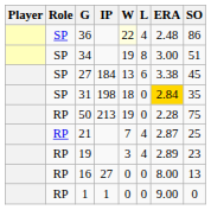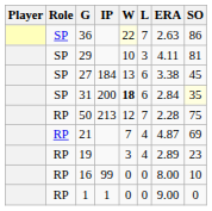36 | L: 4 -> 7
36 | ERA: 2.48 -> 2.63
- row: SP | 34 | 19 | 8 | 3.00 | 51
+ row: SP | 29 | 10 | 3 | 4.11 | 81
31 | IP: 198 -> 200
31 | W: normal -> bold
31 | L: 0 -> 6
31 | ERA: gold background -> no background
31 | SO: no background -> lightyellow background
50 | W: 19 -> 12
50 | L: 0 -> 7
21 | ERA: 2.87 -> 4.87
21 | SO: 25 -> 69
16 | IP: 27 -> 99
16 | SO: 13 -> 10
